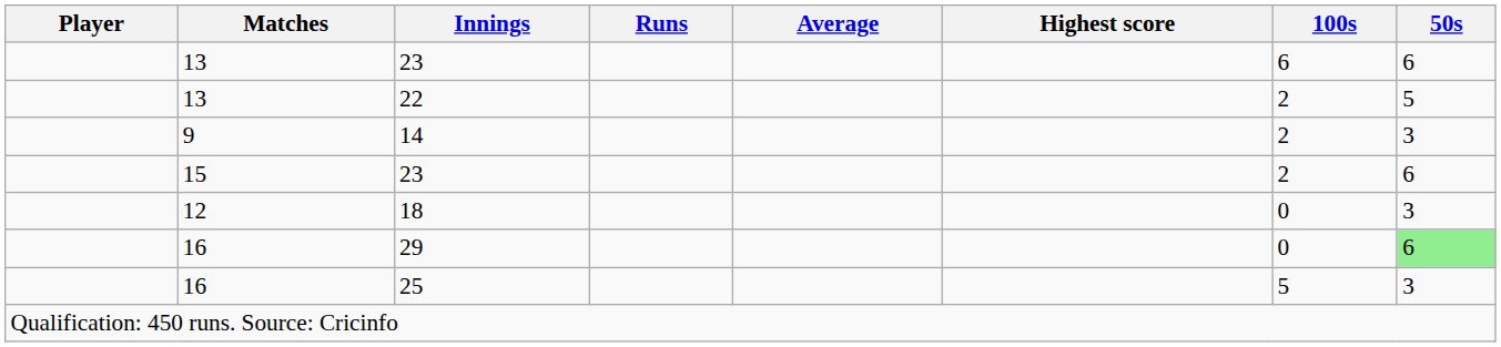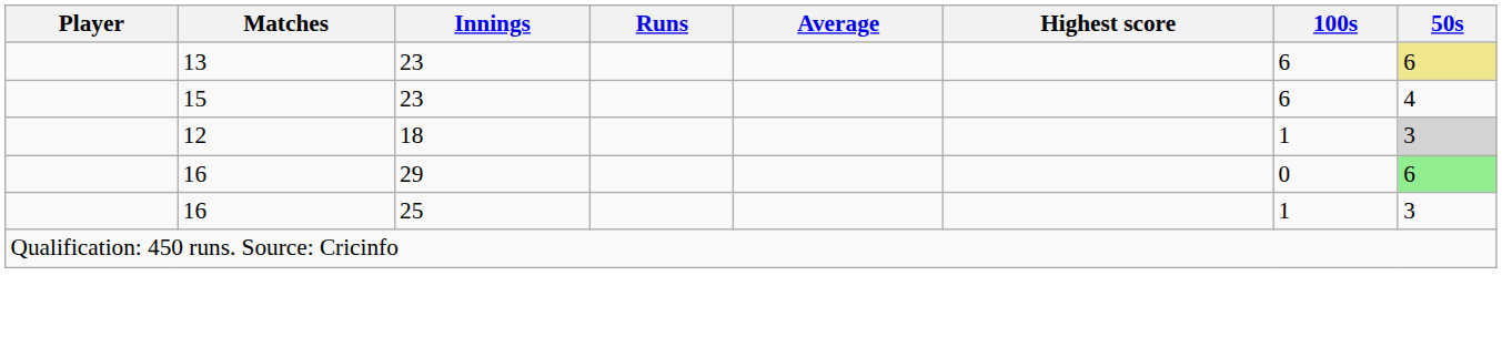13 / 23 | 50s: no background -> khaki background
- row: 13 | 22 | 2 | 5
- row: 9 | 14 | 2 | 3
15 / 23 | 100s: 2 -> 6
15 / 23 | 50s: 6 -> 4
18 | 100s: 0 -> 1
18 | 50s: no background -> lightgrey background
25 | 100s: 5 -> 1
